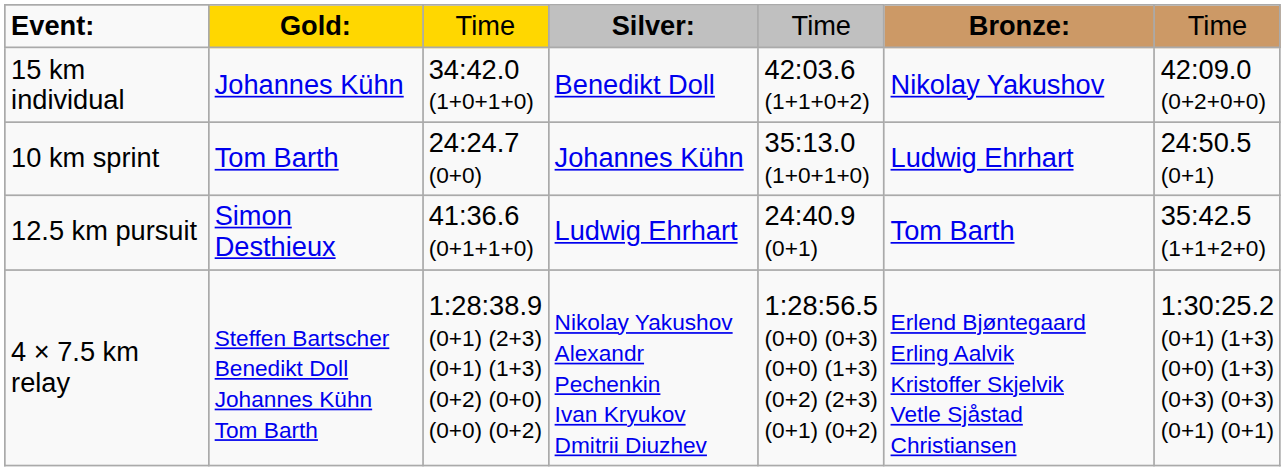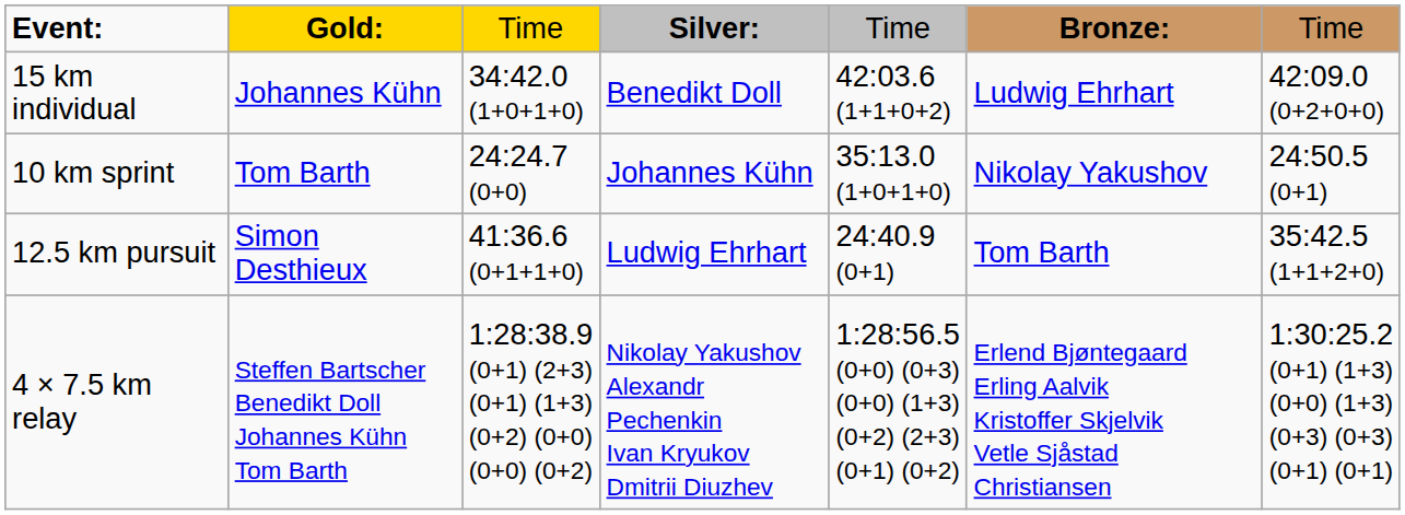15 km individual | column 6: Nikolay Yakushov -> Ludwig Ehrhart
10 km sprint | column 6: Ludwig Ehrhart -> Nikolay Yakushov
